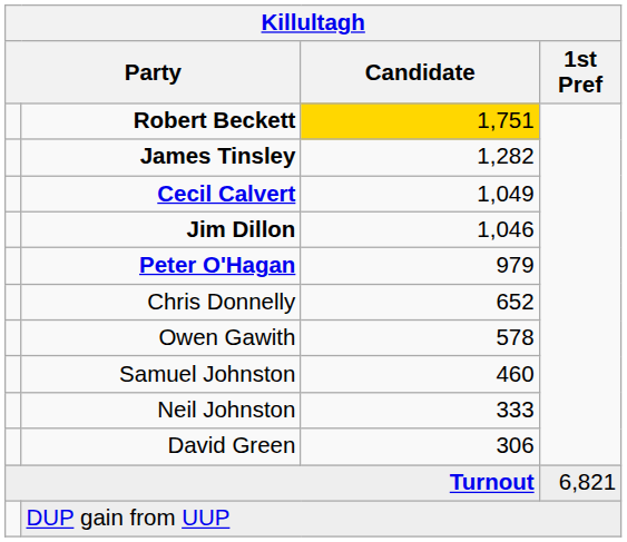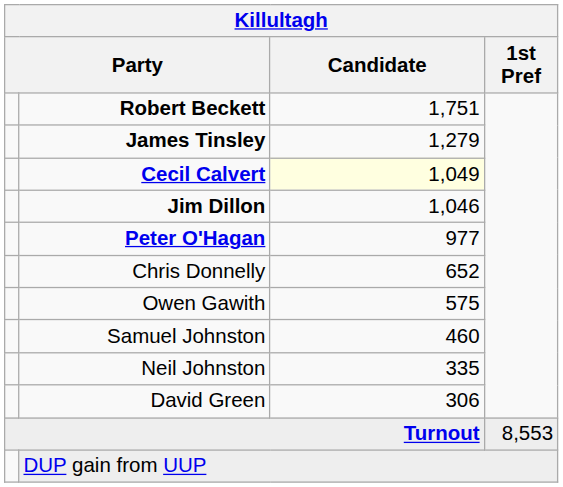Robert Beckett | Candidate: gold background -> no background
James Tinsley | Candidate: 1,282 -> 1,279
Cecil Calvert | Candidate: no background -> lightyellow background
Peter O'Hagan | Candidate: 979 -> 977
Owen Gawith | Candidate: 578 -> 575
Neil Johnston | Candidate: 333 -> 335
Turnout | 1st Pref: 6,821 -> 8,553
